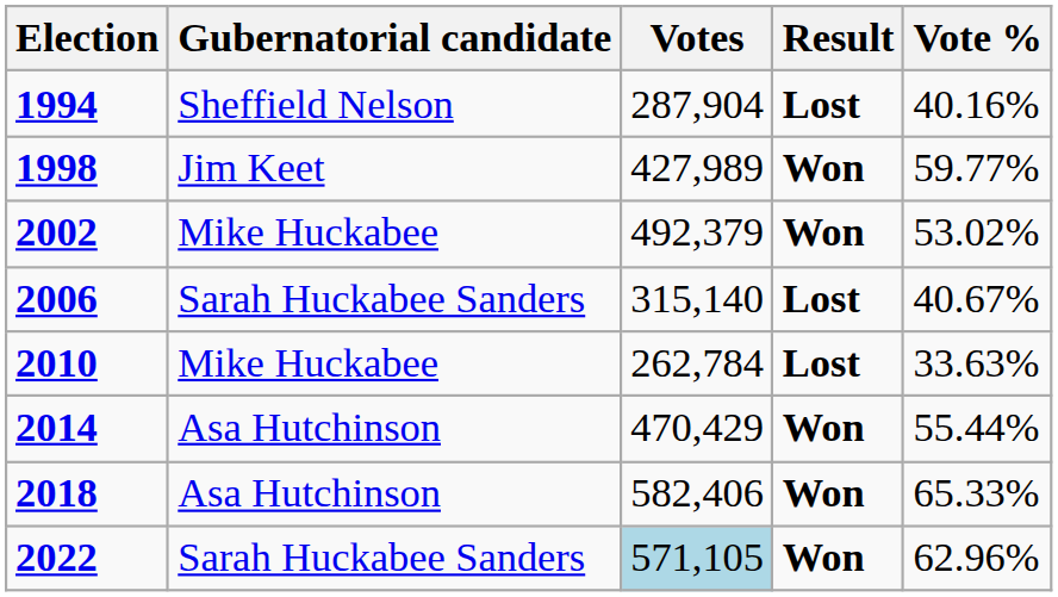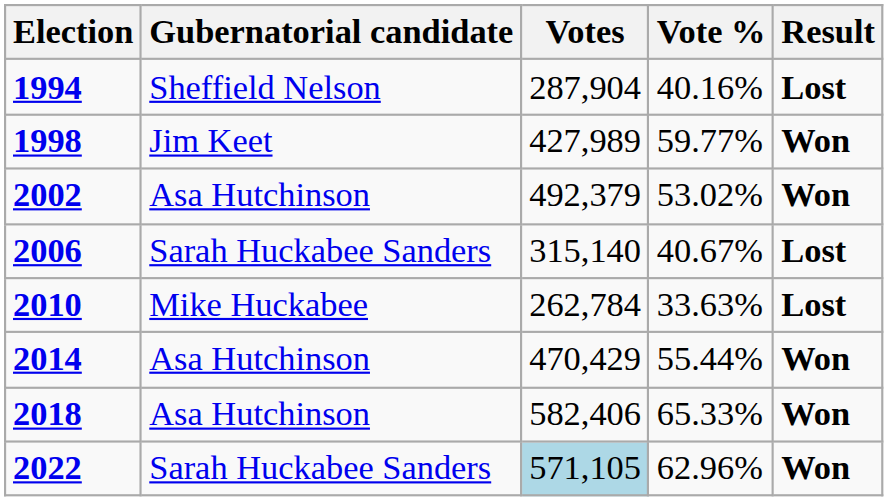columns swapped: Vote % <-> Result
2002 | Gubernatorial candidate: Mike Huckabee -> Asa Hutchinson
